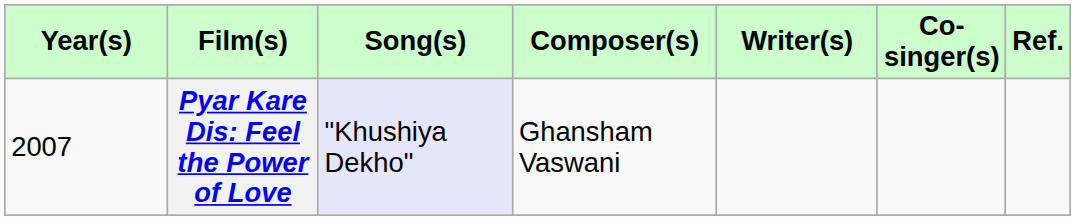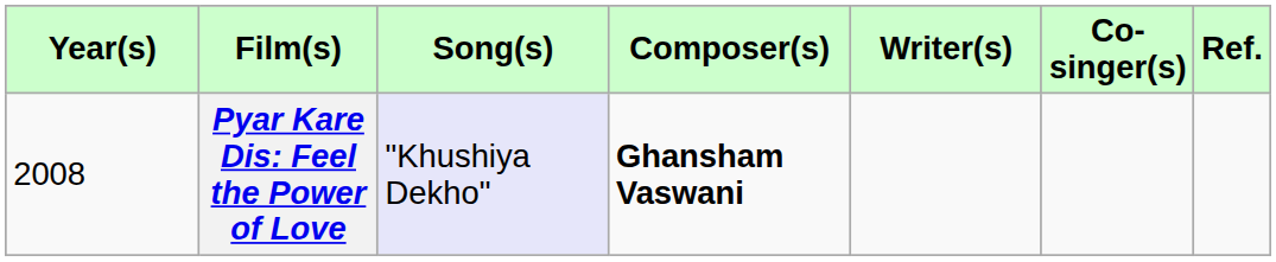Pyar Kare Dis: Feel the Power of Love | Year(s): 2007 -> 2008
Pyar Kare Dis: Feel the Power of Love | Composer(s): normal -> bold
